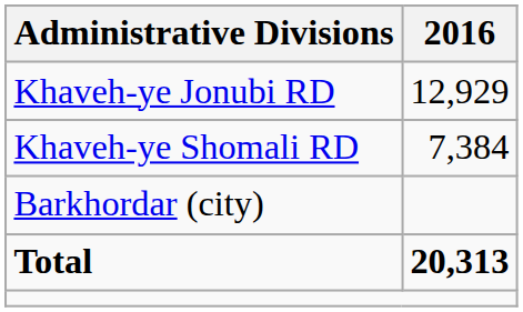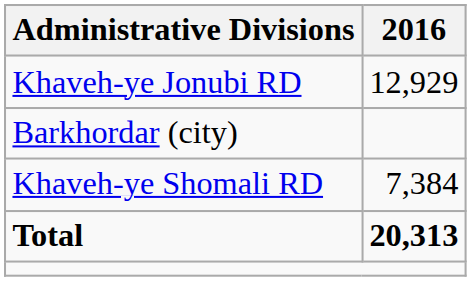rows swapped: Khaveh-ye Shomali RD <-> Barkhordar (city)
